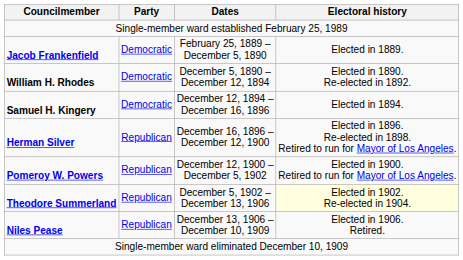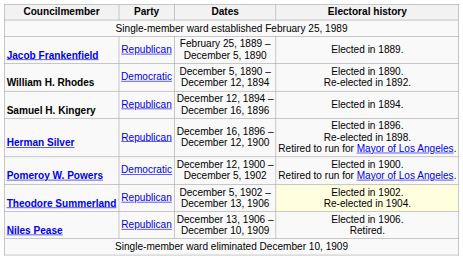Jacob Frankenfield | Party: Democratic -> Republican
Samuel H. Kingery | Party: Democratic -> Republican
Pomeroy W. Powers | Party: Republican -> Democratic
